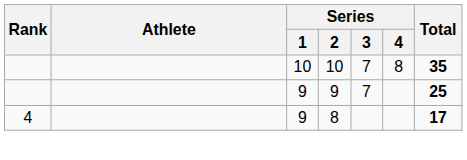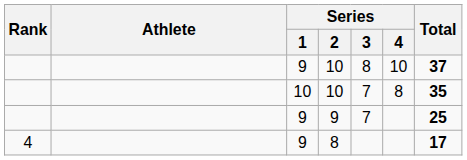+ row: 9 | 10 | 8 | 10 | 37
